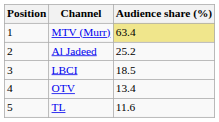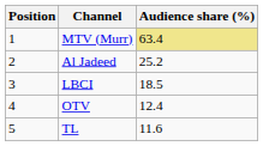OTV | Audience share (%): 13.4 -> 12.4
